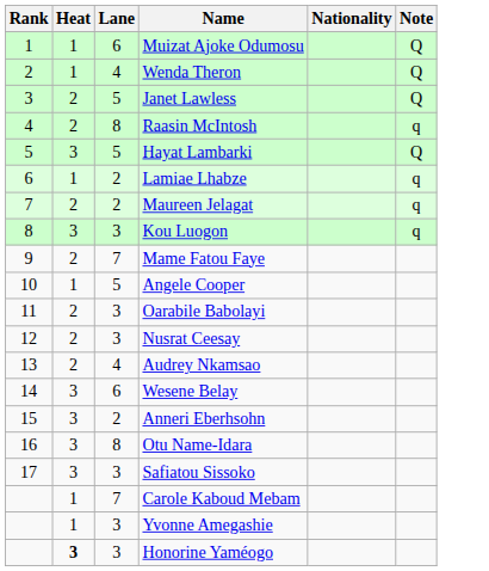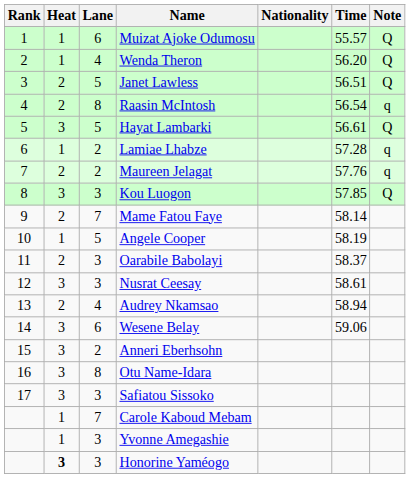+ column: Time | 55.57 | 56.20 | 56.51 | 56.54 | 56.61 | 57.28 | 57.76 | 57.85 | 58.14 | 58.19 | 58.37 | 58.61 | 58.94 | 59.06
Kou Luogon | Note: q -> Q
Nusrat Ceesay | Heat: 2 -> 3
